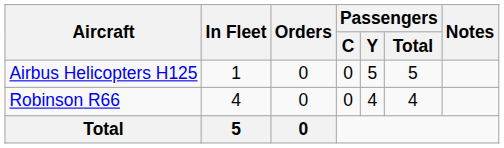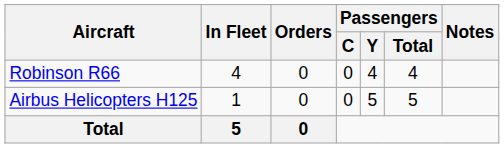rows swapped: Airbus Helicopters H125 <-> Robinson R66
